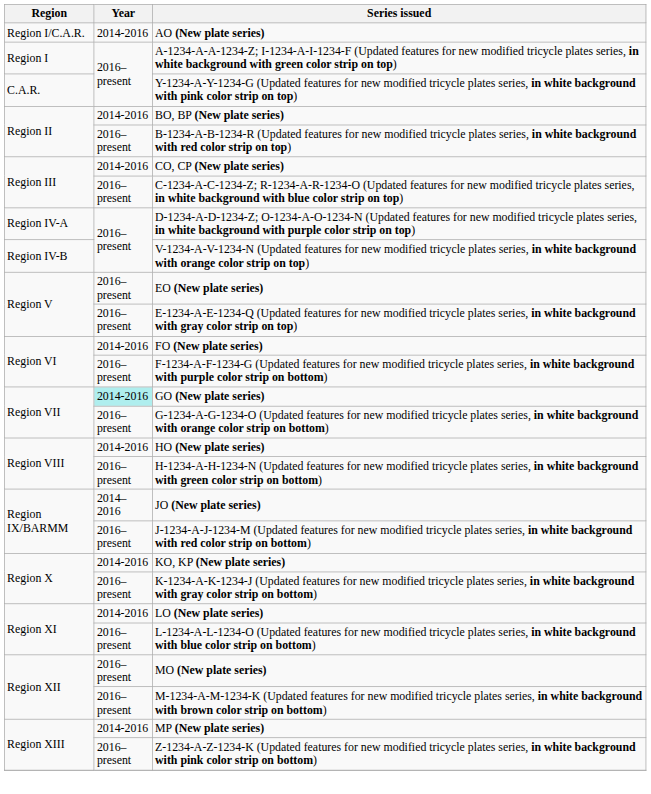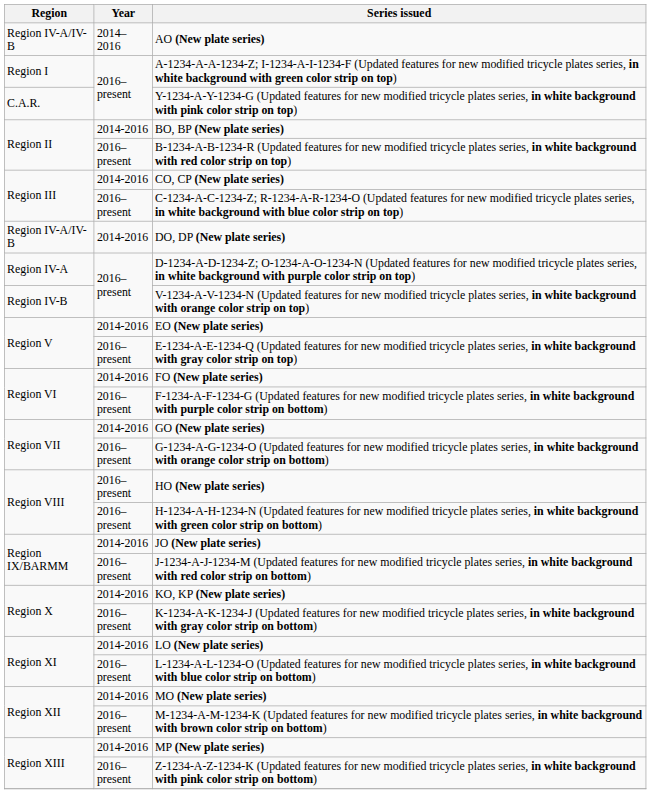AO (New plate series) | Region: Region I/C.A.R. -> Region IV-A/IV-B
AO (New plate series) | Year: 2014-2016 -> 2014–2016
+ row: Region IV-A/IV-B | 2014-2016 | DO, DP (New plate series)
EO (New plate series) | Year: 2016–present -> 2014-2016
GO (New plate series) | Year: paleturquoise background -> no background
HO (New plate series) | Year: 2014-2016 -> 2016–present
JO (New plate series) | Year: 2014–2016 -> 2014-2016
MO (New plate series) | Year: 2016–present -> 2014-2016
